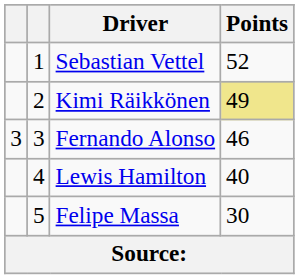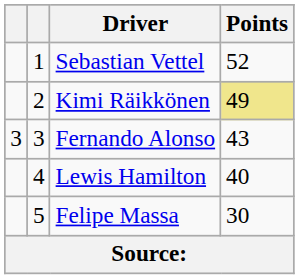Fernando Alonso | Points: 46 -> 43
